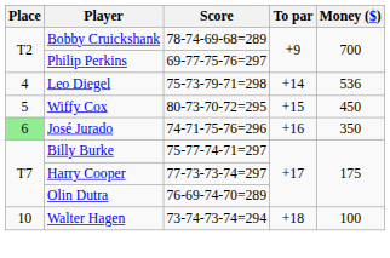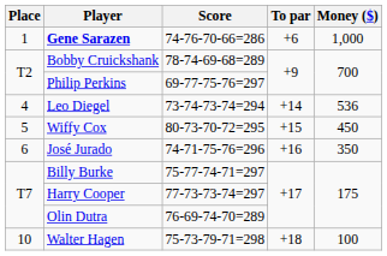+ row: 1 | Gene Sarazen | 74-76-70-66=286 | +6 | 1,000
Leo Diegel | Score: 75-73-79-71=298 -> 73-74-73-74=294
José Jurado | Place: lightgreen background -> no background
Walter Hagen | Score: 73-74-73-74=294 -> 75-73-79-71=298
